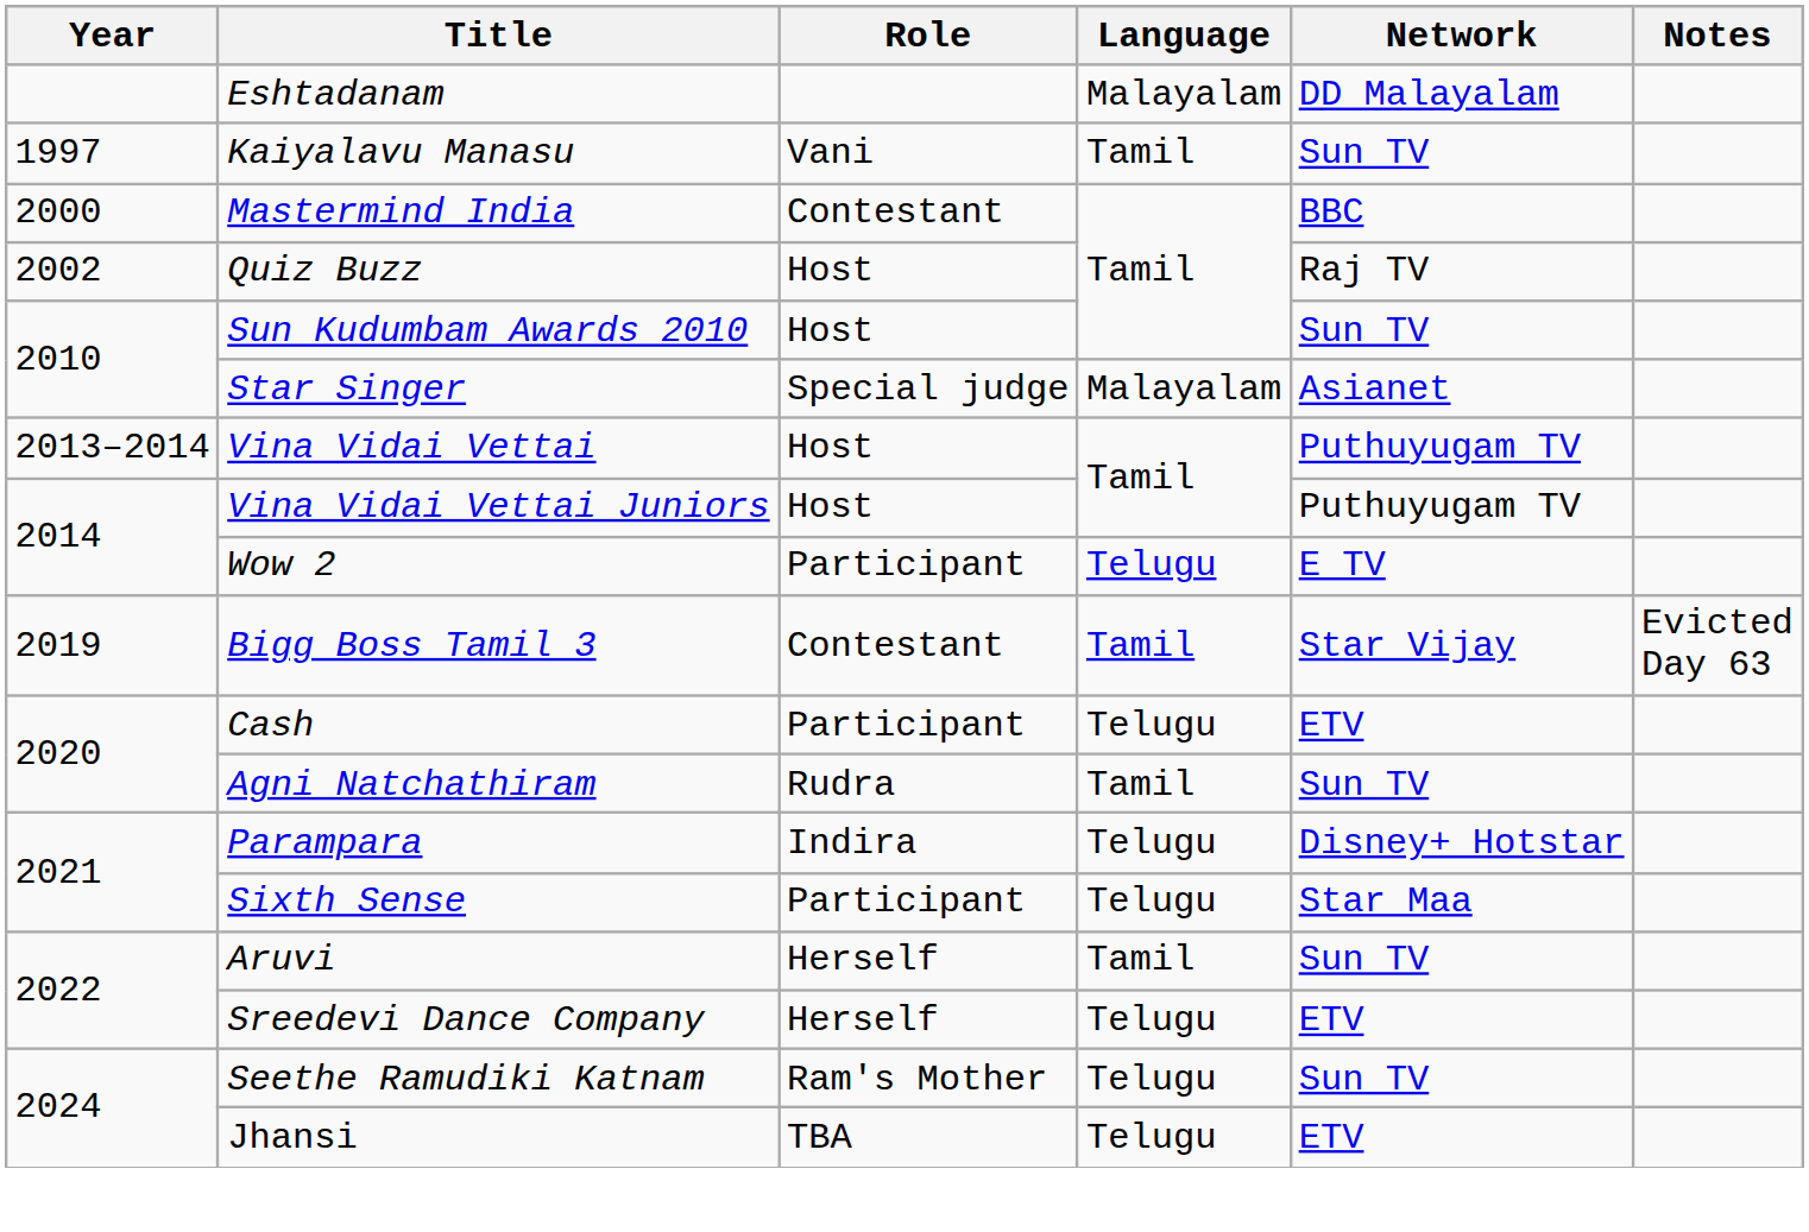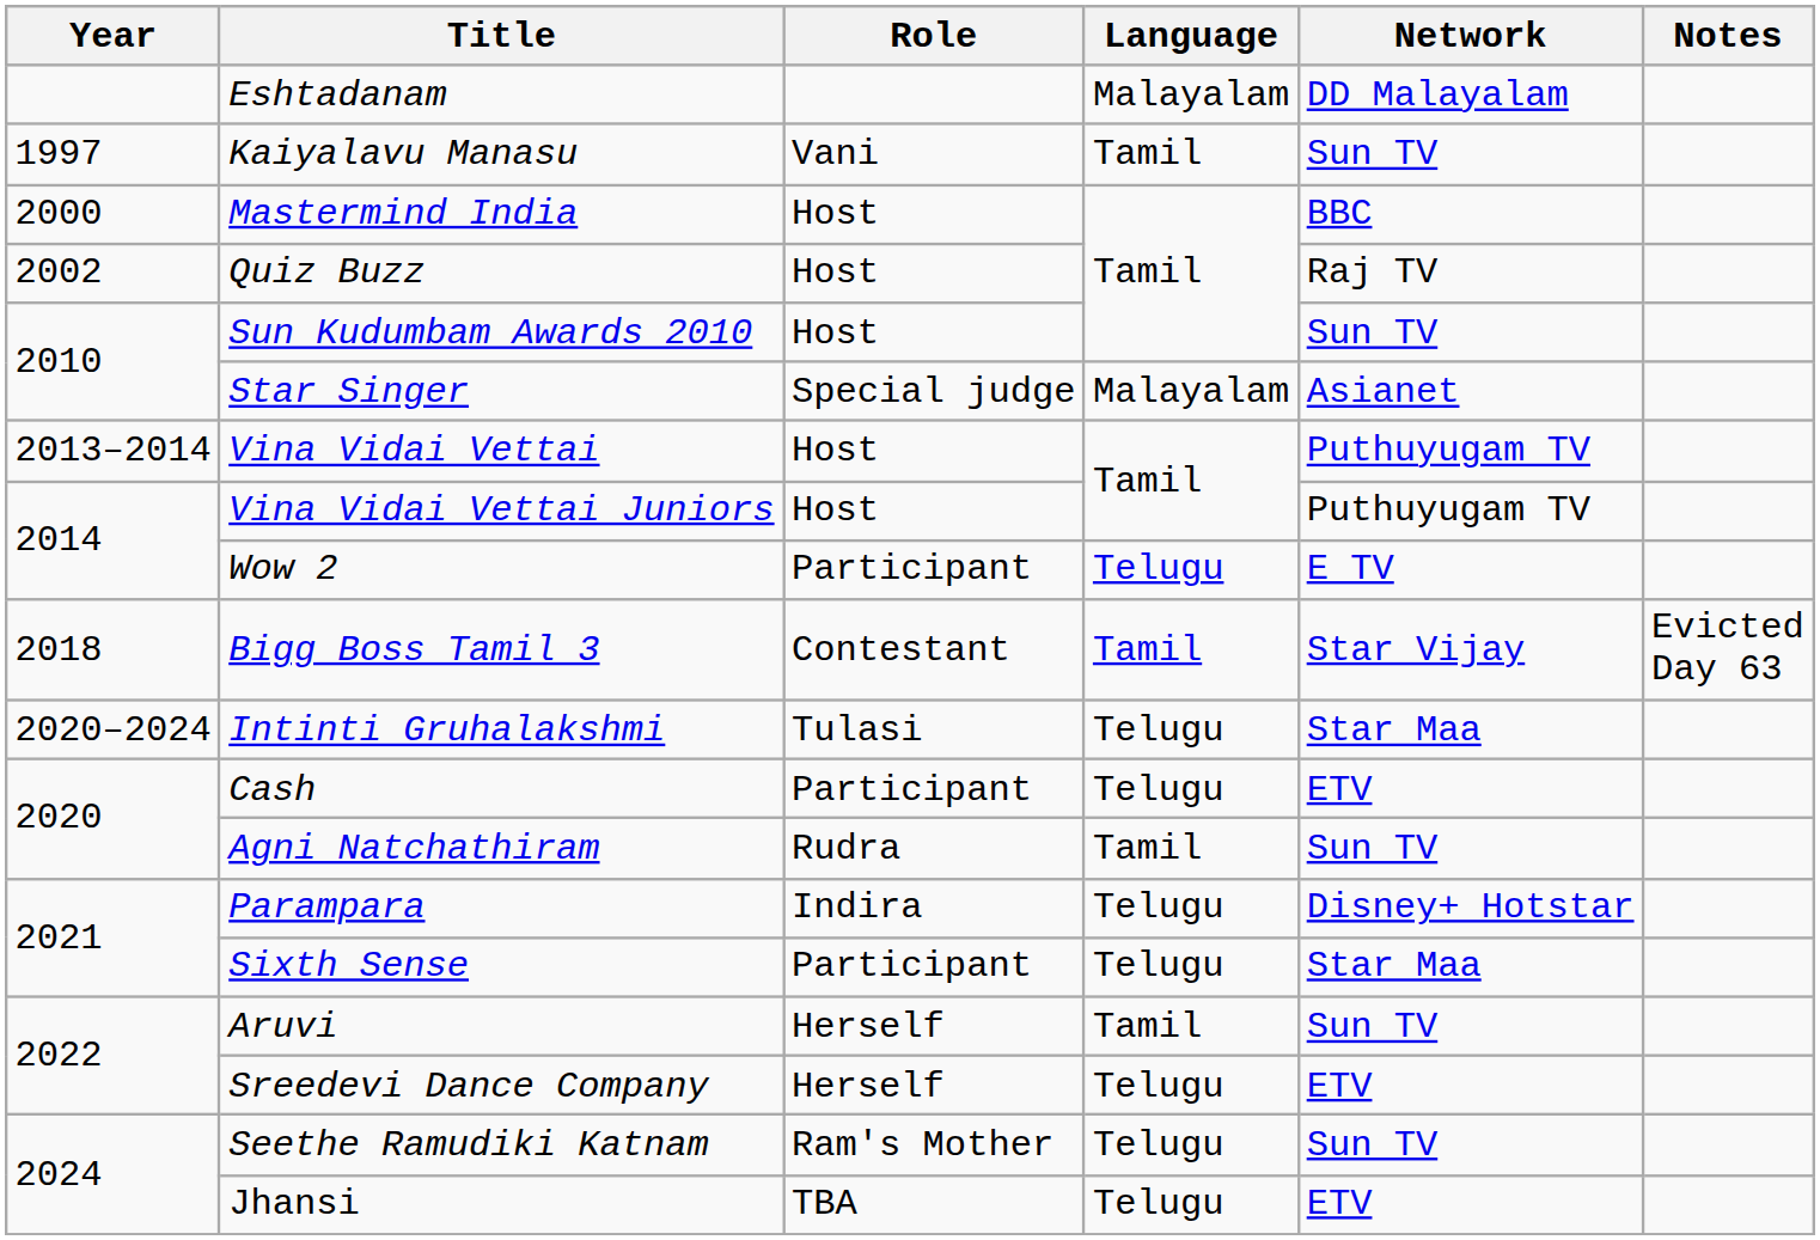Mastermind India | Role: Contestant -> Host
Bigg Boss Tamil 3 | Year: 2019 -> 2018
+ row: 2020–2024 | Intinti Gruhalakshmi | Tulasi | Telugu | Star Maa
